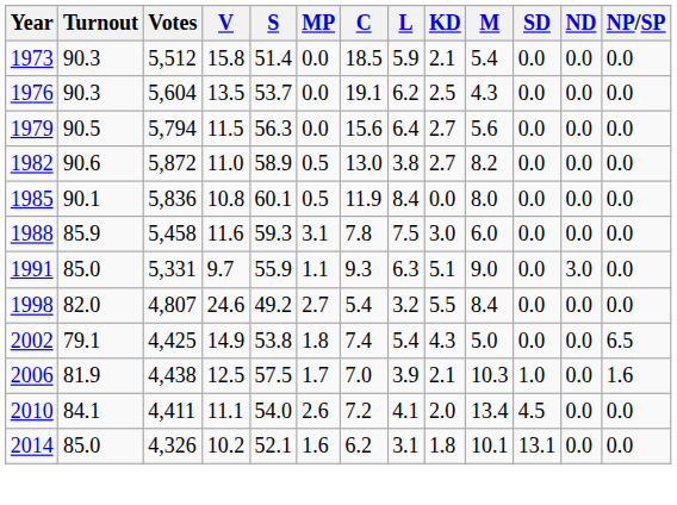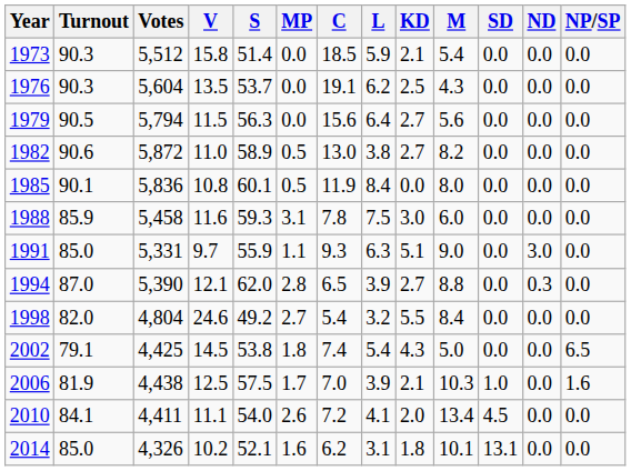+ row: 1994 | 87.0 | 5,390 | 12.1 | 62.0 | 2.8 | 6.5 | 3.9 | 2.7 | 8.8 | 0.0 | 0.3 | 0.0
1998 | Votes: 4,807 -> 4,804
2002 | V: 14.9 -> 14.5
